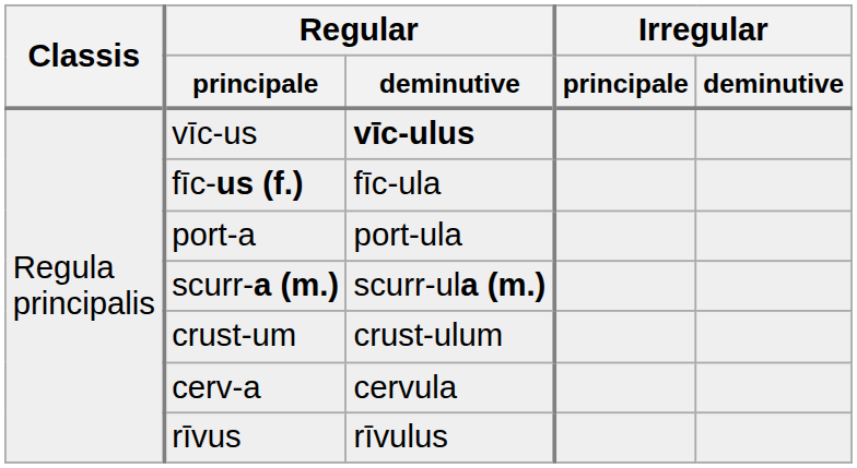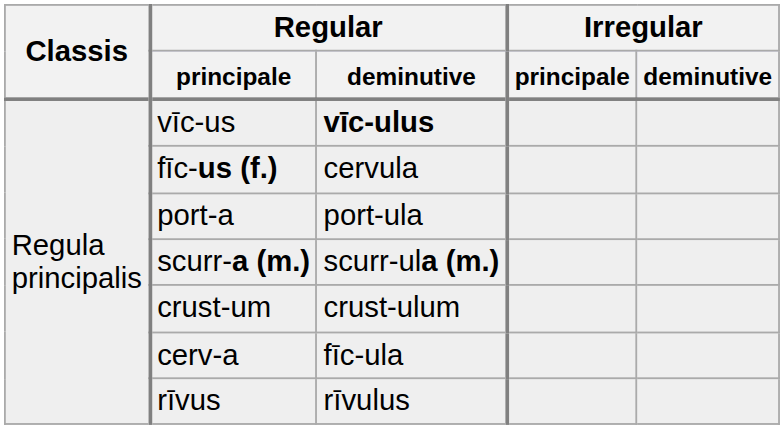fīc-us (f.) | Regular / deminutive: fīc-ula -> cervula
cerv-a | Regular / deminutive: cervula -> fīc-ula
